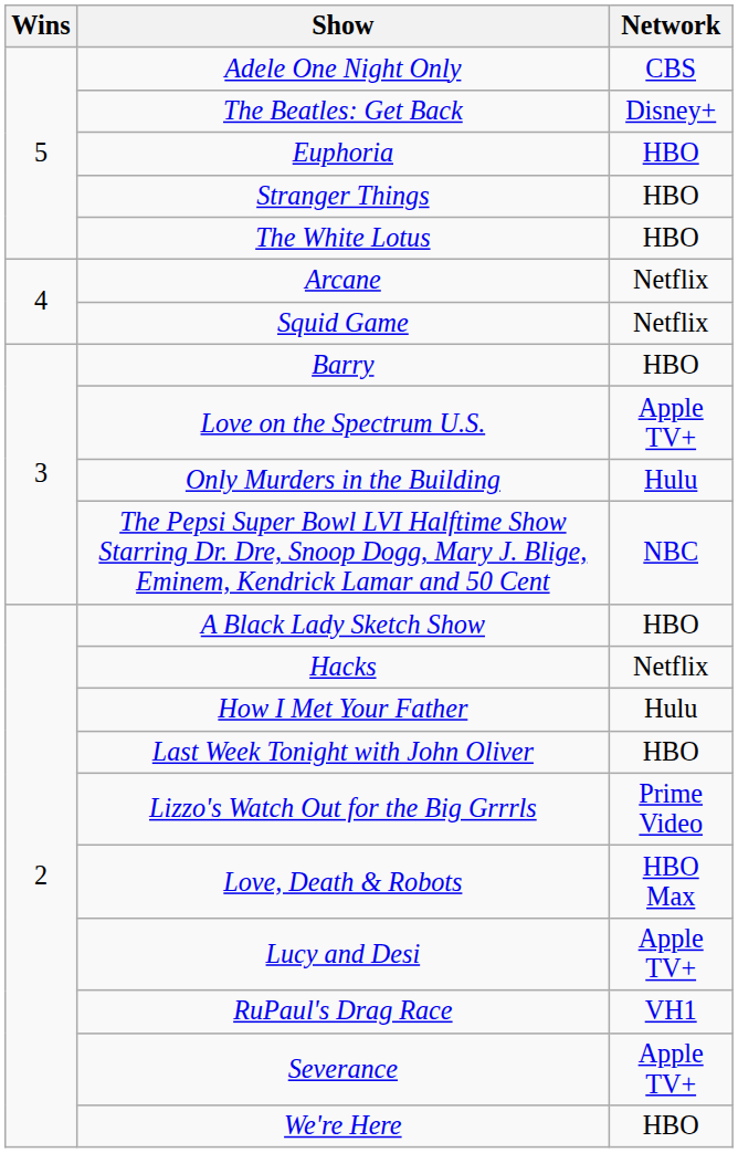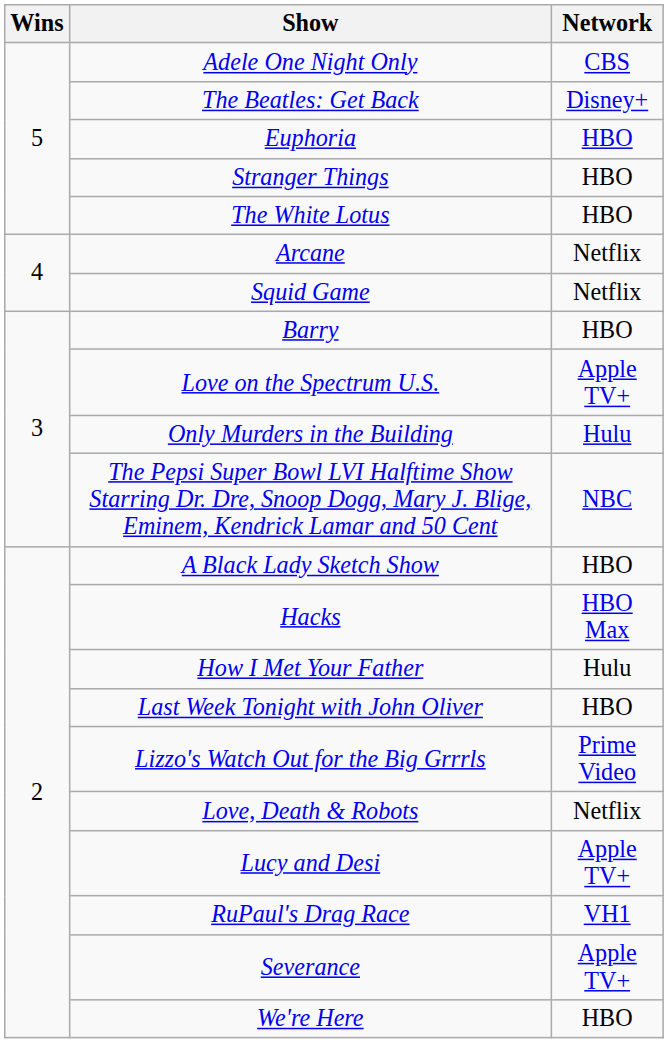Hacks | Network: Netflix -> HBO Max
Love, Death & Robots | Network: HBO Max -> Netflix
